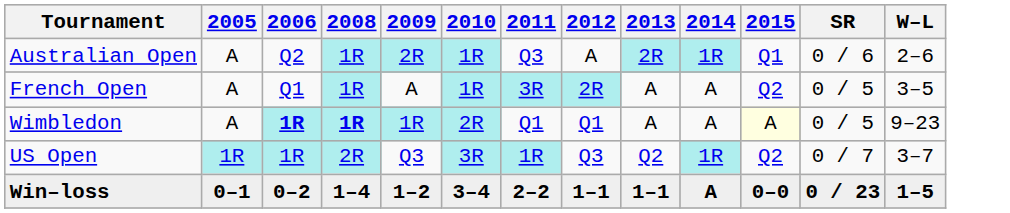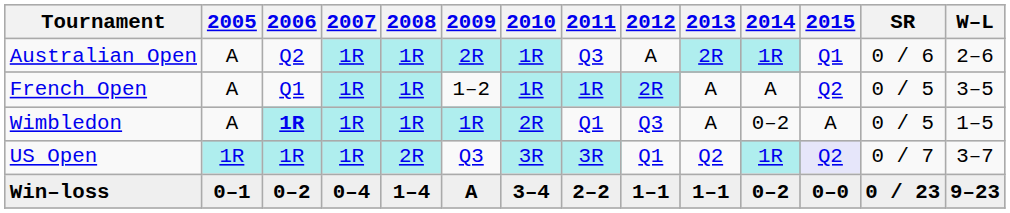+ column: 2007 | 1R | 1R | 1R | 1R | 0–4
French Open | 2009: A -> 1–2
French Open | 2011: 3R -> 1R
Wimbledon | 2008: bold -> normal
Wimbledon | 2012: Q1 -> Q3
Wimbledon | 2014: A -> 0–2
Wimbledon | 2015: lightyellow background -> no background
Wimbledon | W–L: 9–23 -> 1–5
US Open | 2011: 1R -> 3R
US Open | 2012: Q3 -> Q1
US Open | 2015: no background -> lavender background
Win–loss | 2009: 1–2 -> A
Win–loss | 2014: A -> 0–2
Win–loss | W–L: 1–5 -> 9–23
